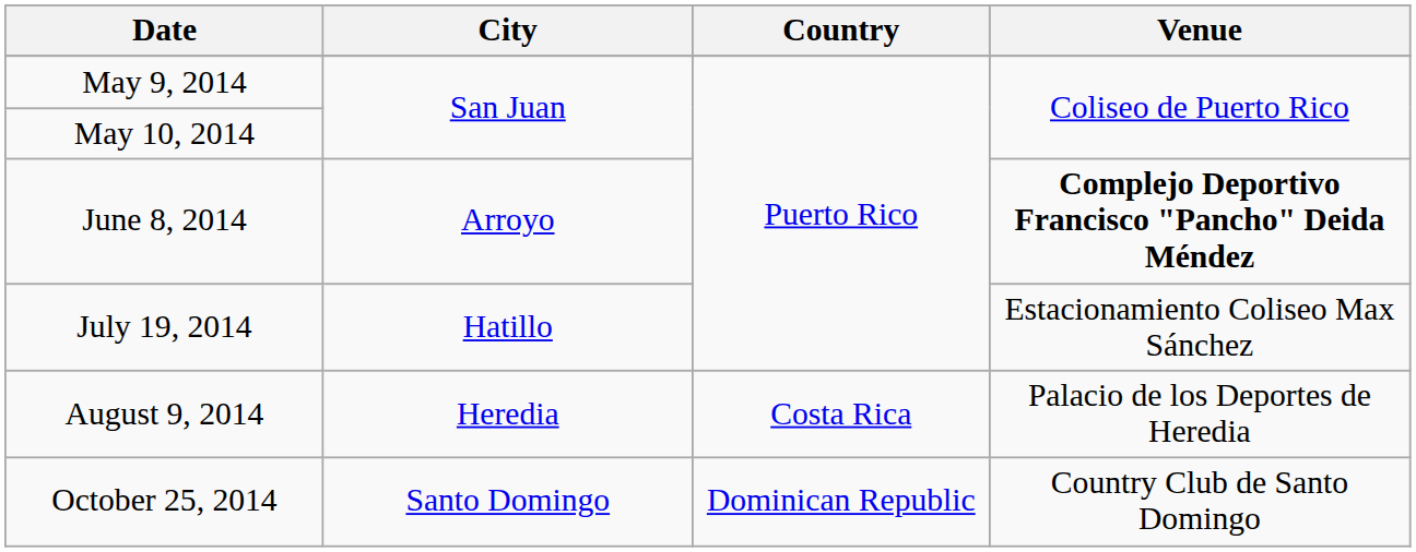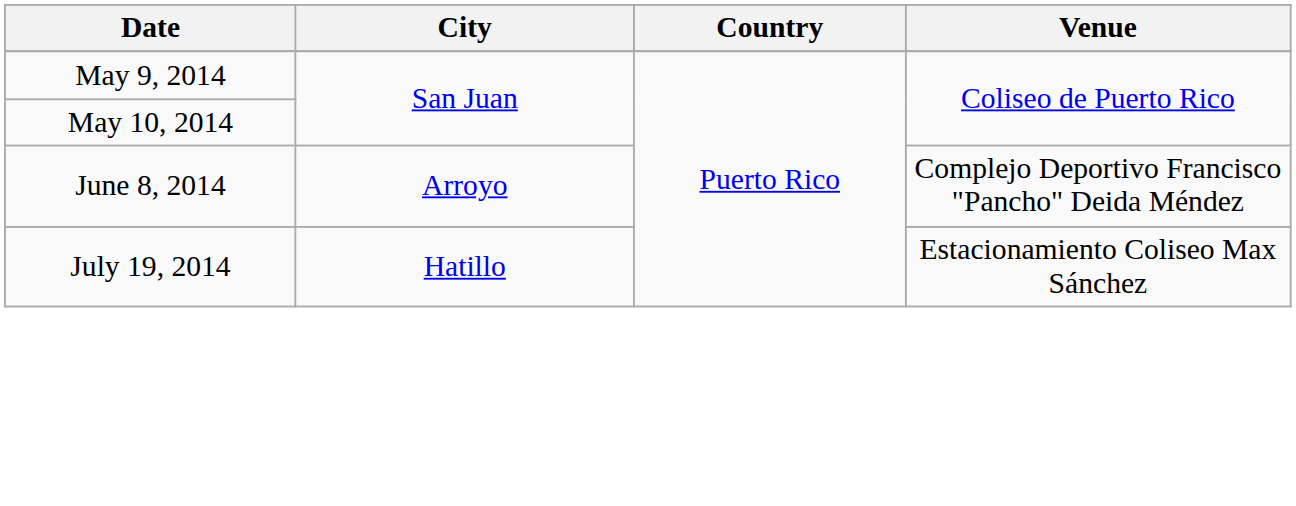June 8, 2014 | Venue: bold -> normal
- row: August 9, 2014 | Heredia | Costa Rica | Palacio de los Deportes de Heredia
- row: October 25, 2014 | Santo Domingo | Dominican Republic | Country Club de Santo Domingo
